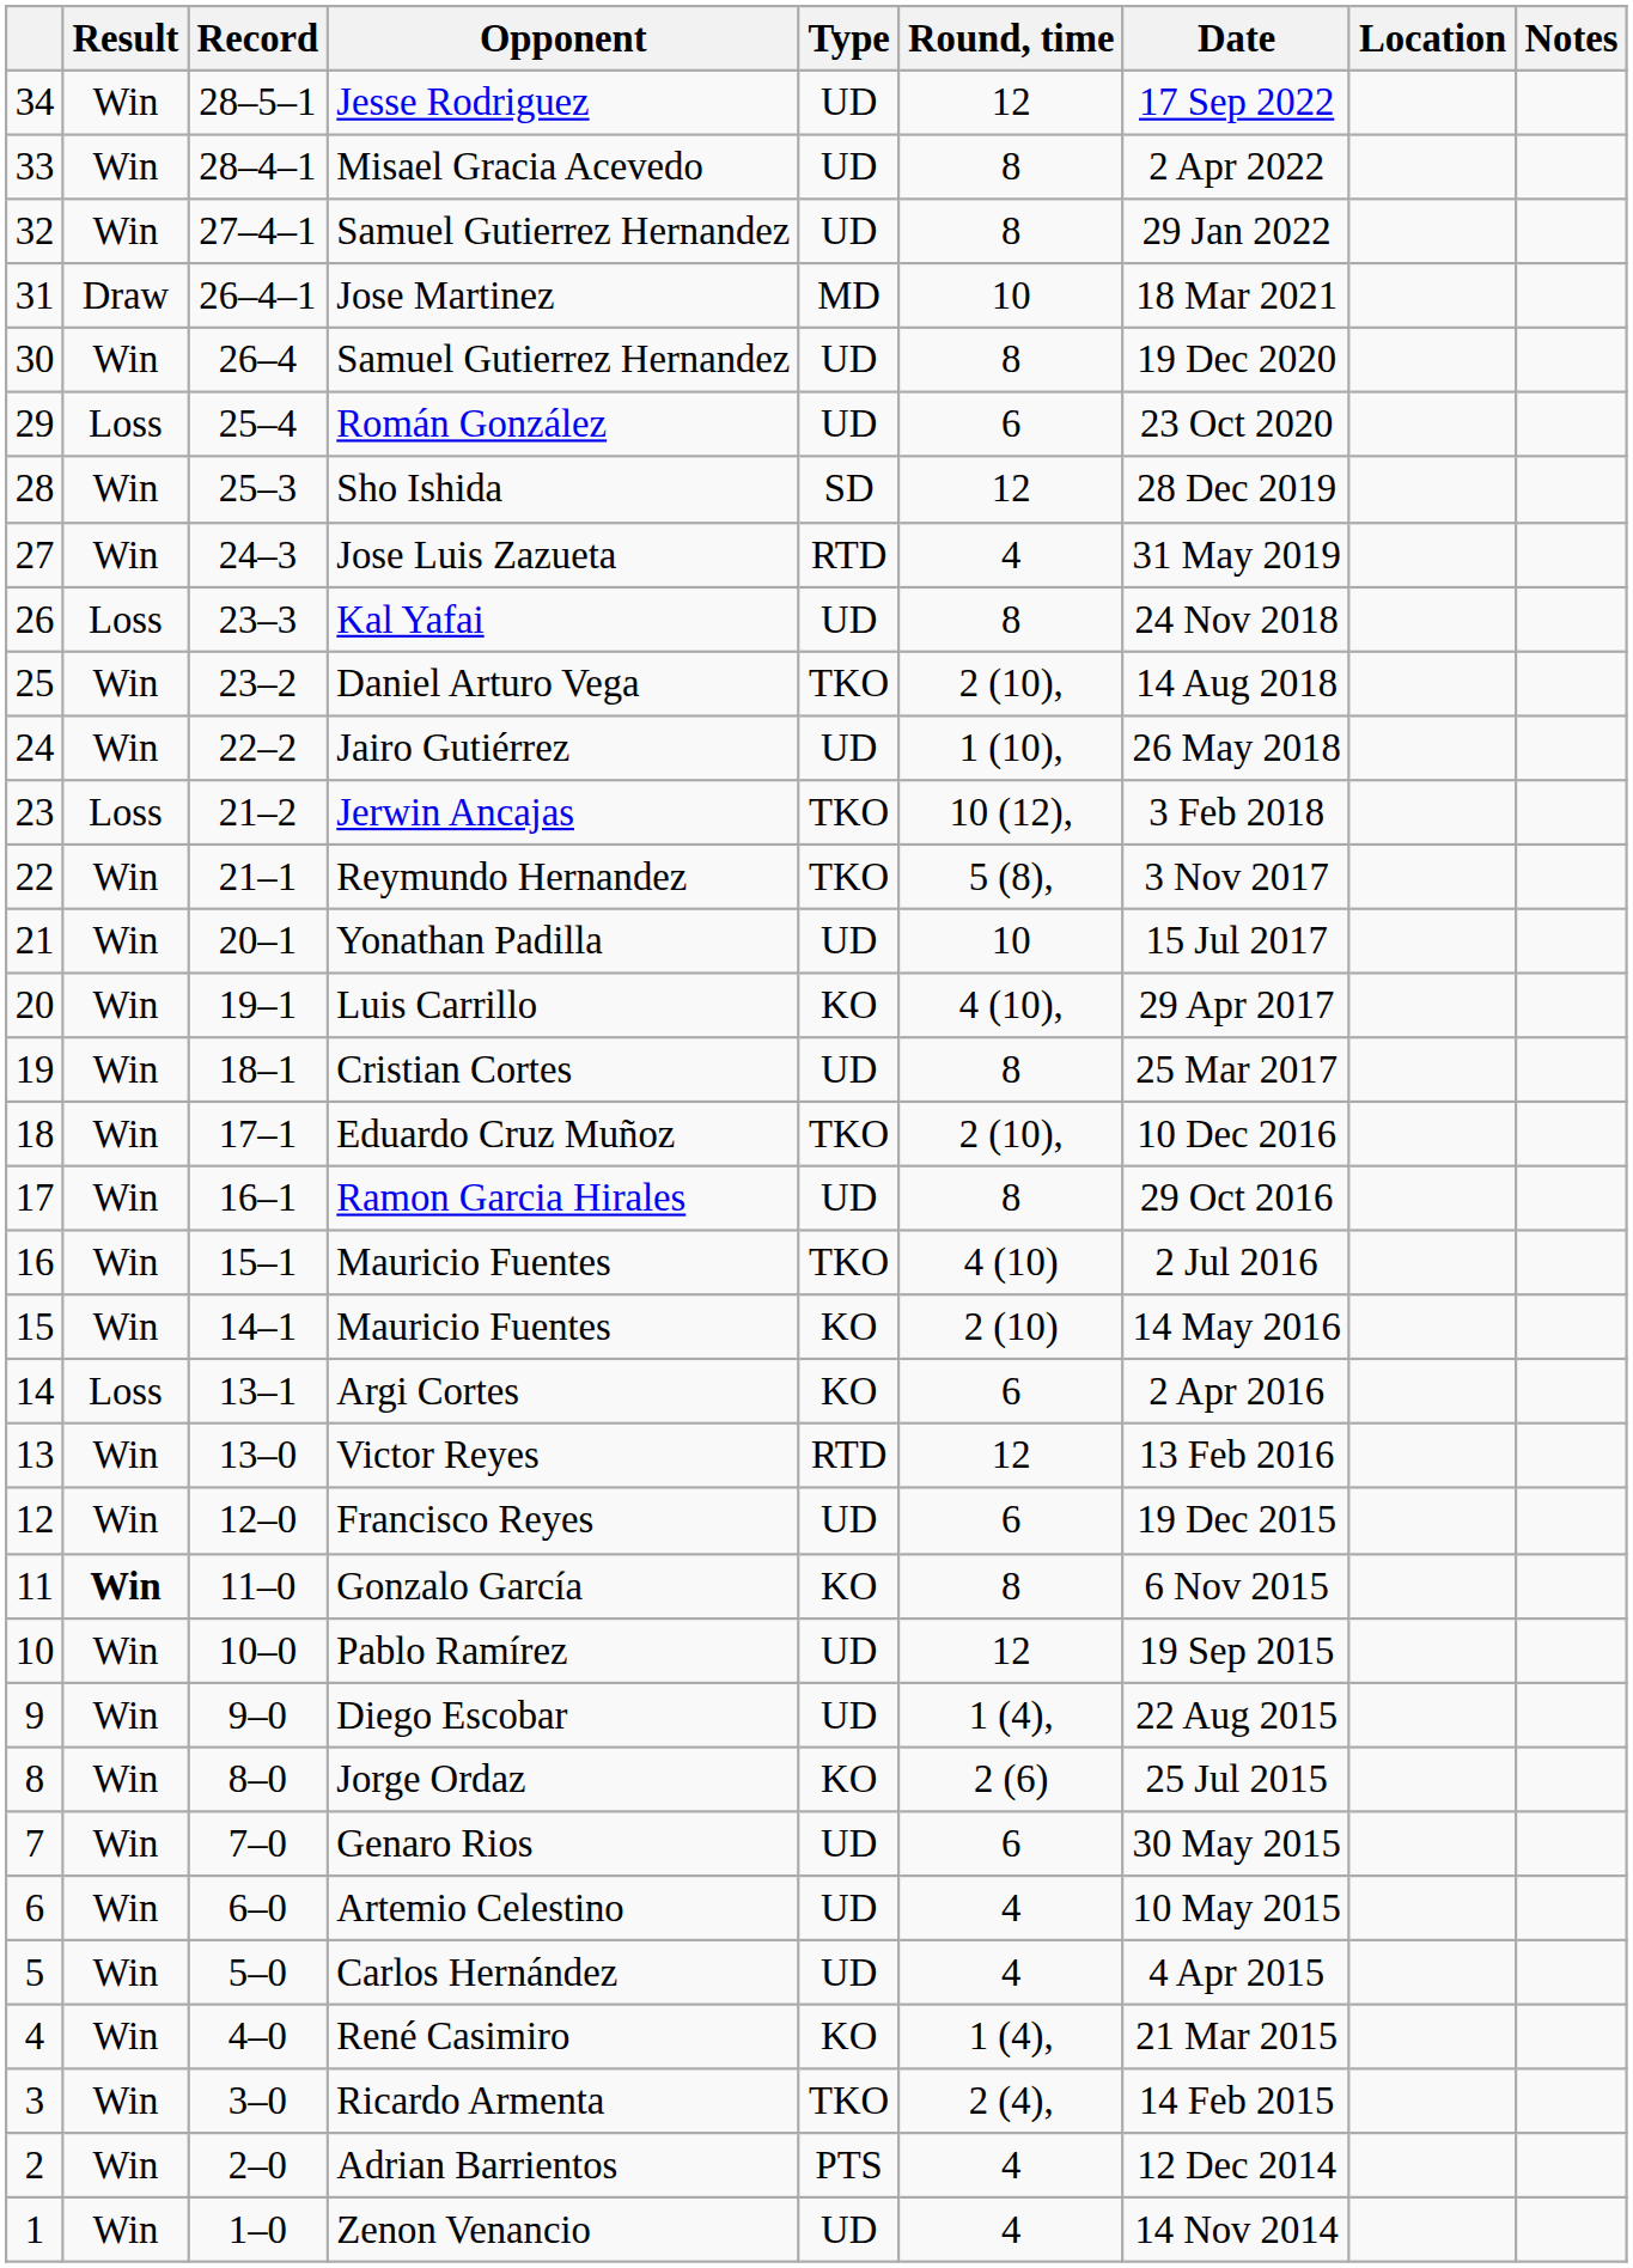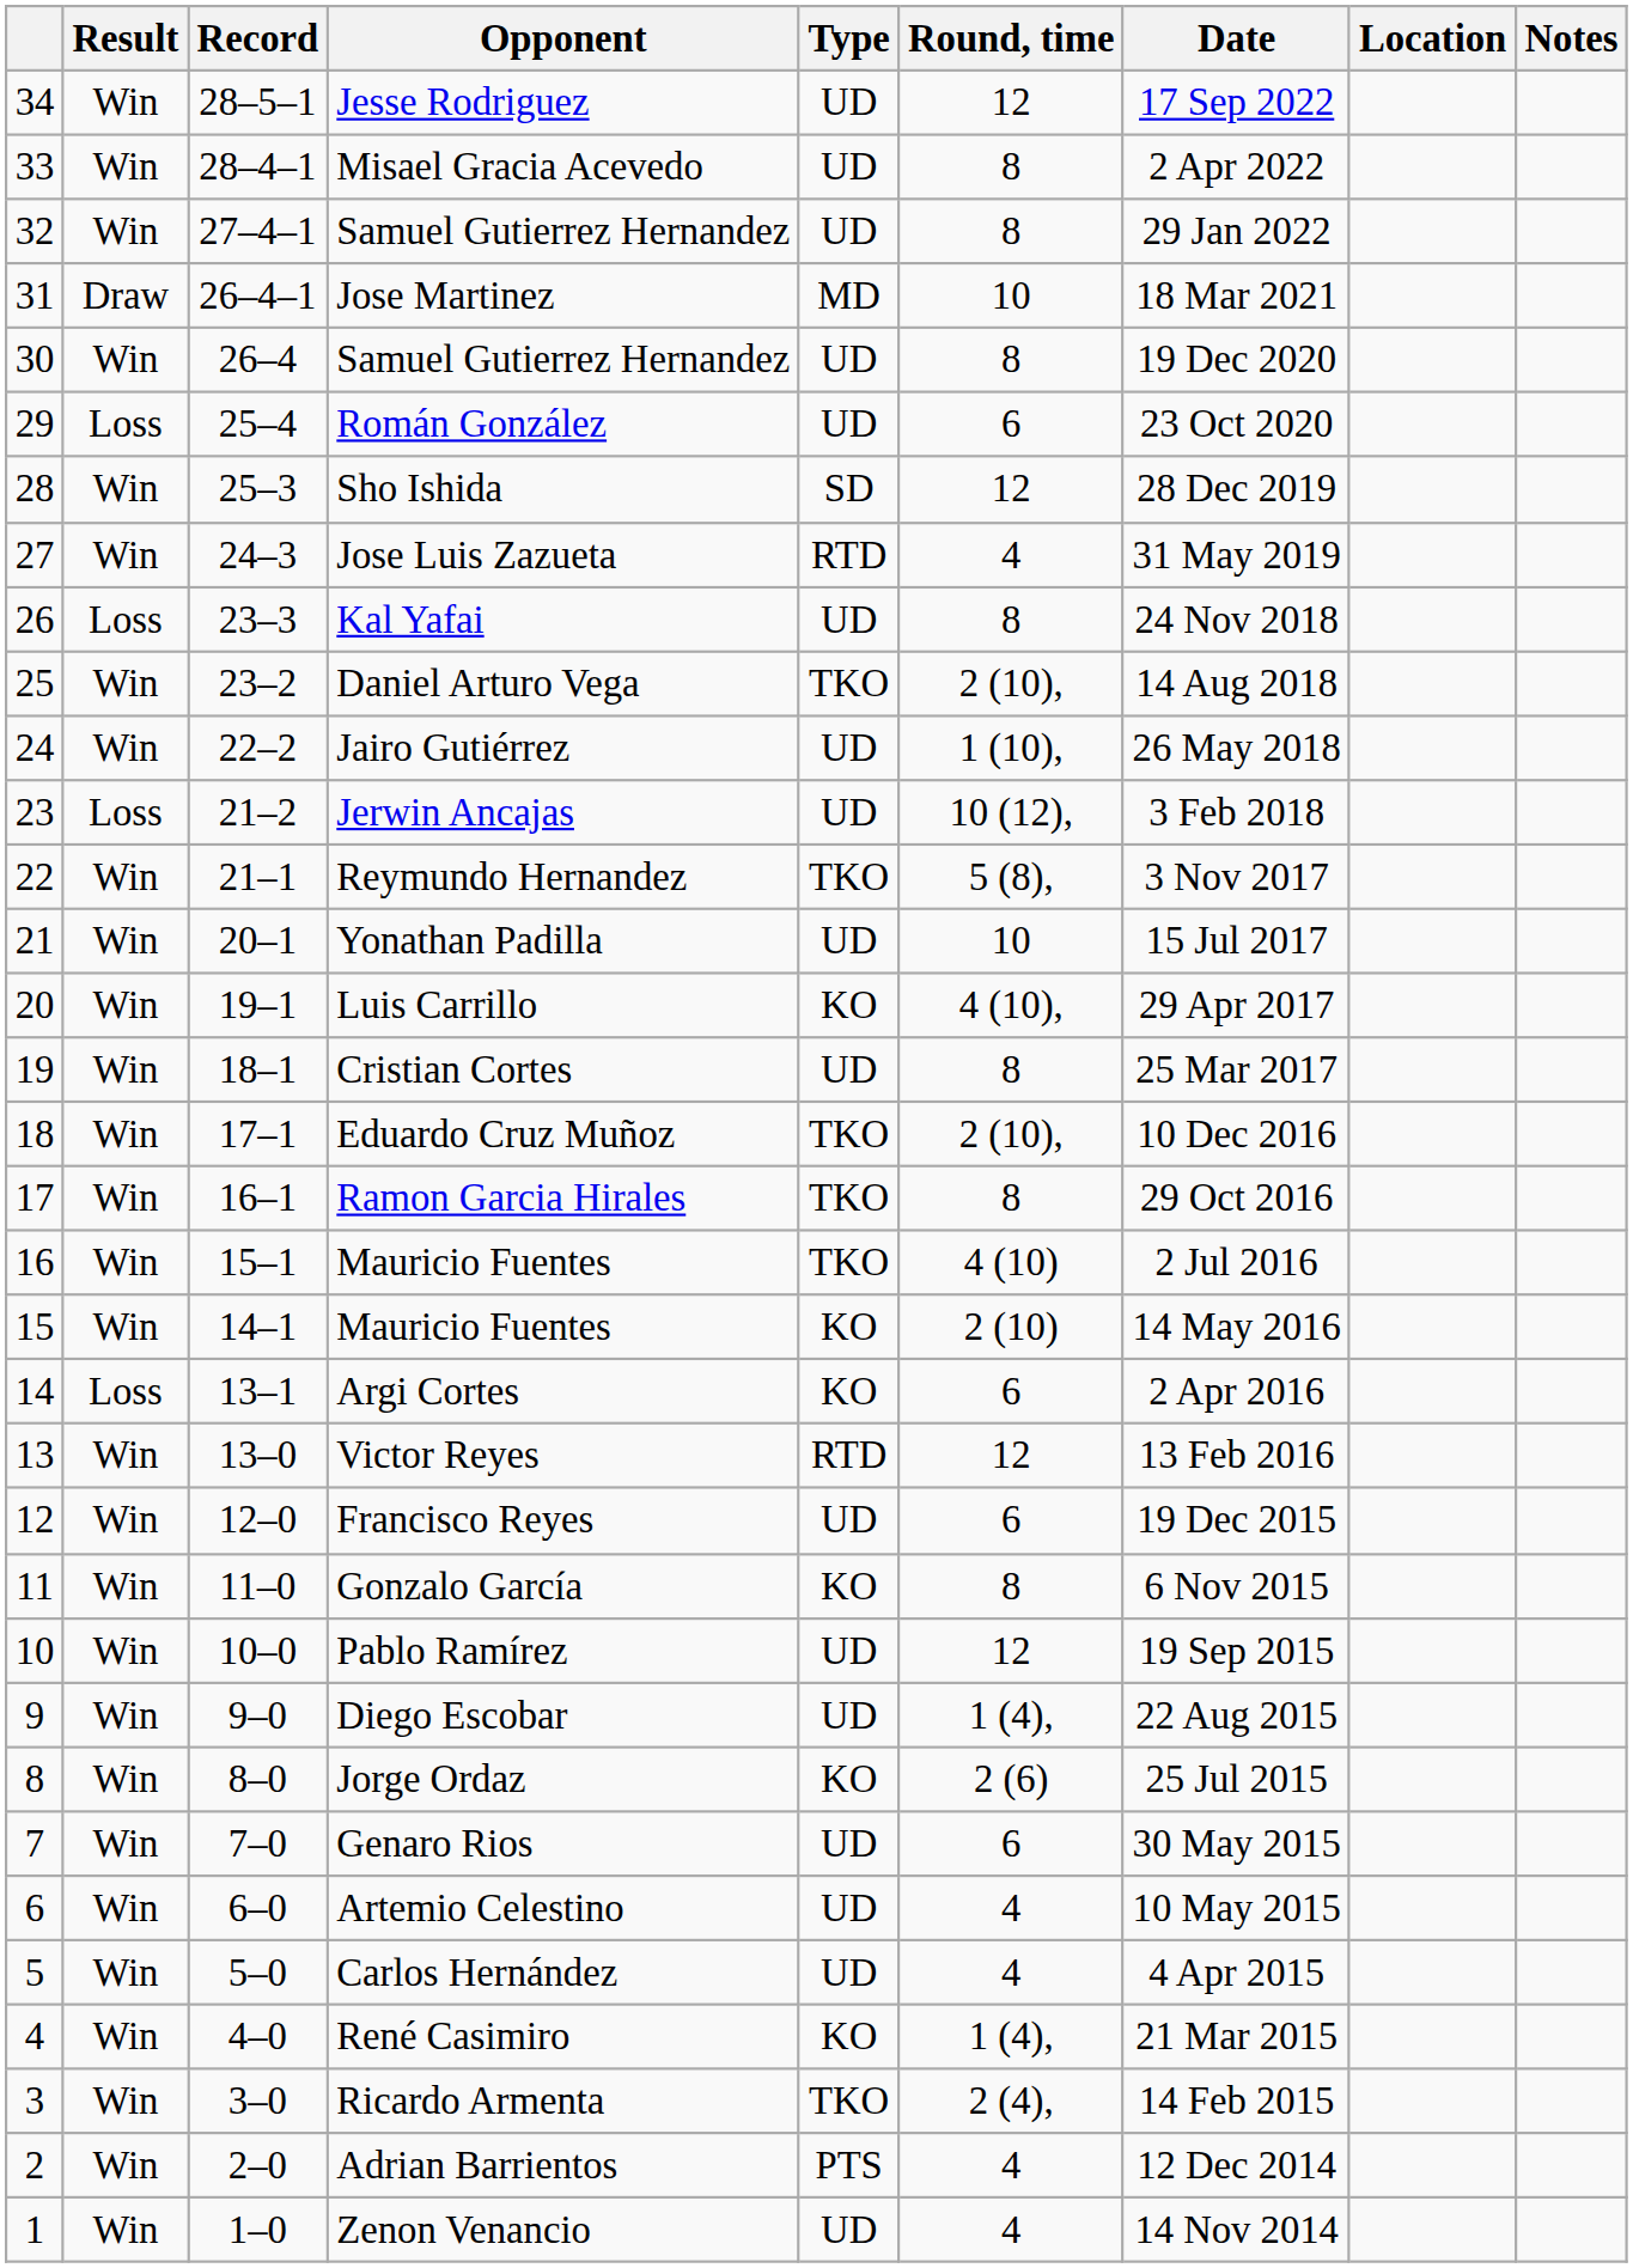Jerwin Ancajas | Type: TKO -> UD
Ramon Garcia Hirales | Type: UD -> TKO
Gonzalo García | Result: bold -> normal
